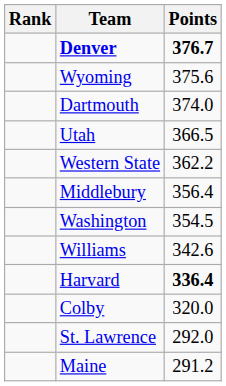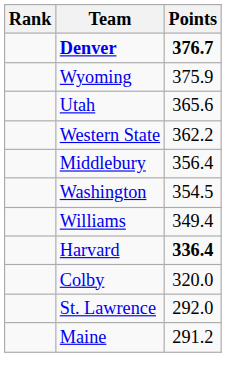Wyoming | Points: 375.6 -> 375.9
- row: Dartmouth | 374.0
Utah | Points: 366.5 -> 365.6
Williams | Points: 342.6 -> 349.4
